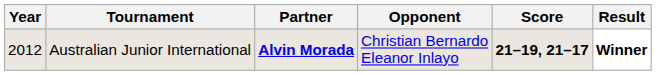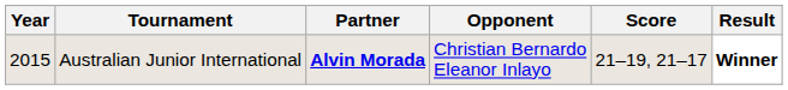Australian Junior International | Year: 2012 -> 2015
Australian Junior International | Score: bold -> normal
